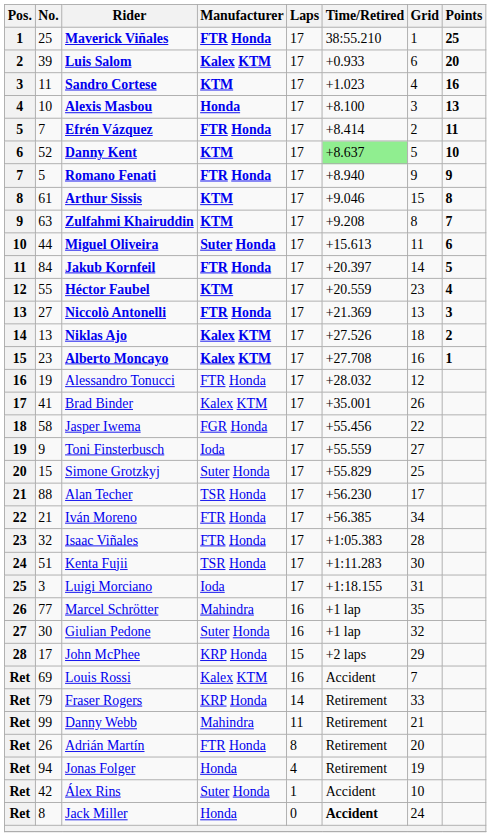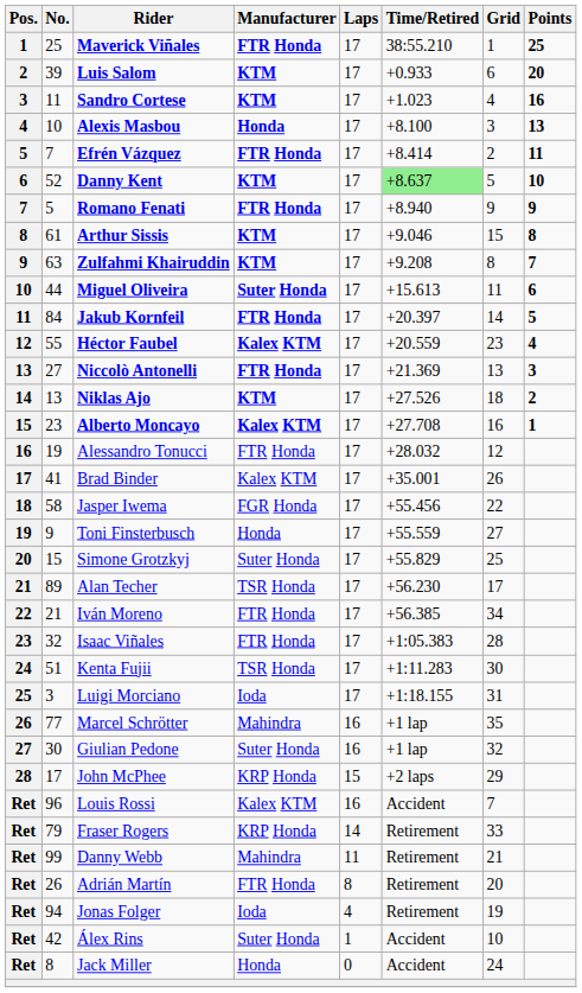Luis Salom | Manufacturer: Kalex KTM -> KTM
Héctor Faubel | Manufacturer: KTM -> Kalex KTM
Niklas Ajo | Manufacturer: Kalex KTM -> KTM
Toni Finsterbusch | Manufacturer: Ioda -> Honda
Alan Techer | No.: 88 -> 89
Louis Rossi | No.: 69 -> 96
Jonas Folger | Manufacturer: Honda -> Ioda
Jack Miller | Time/Retired: bold -> normal
